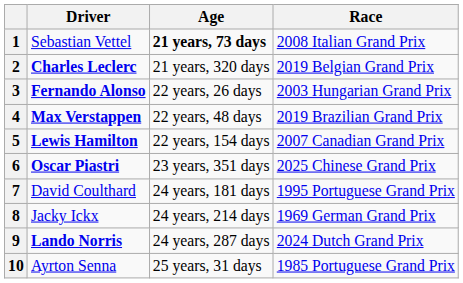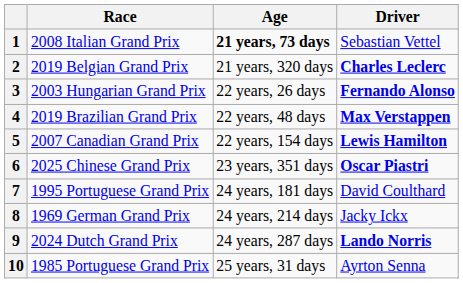columns swapped: Driver <-> Race
